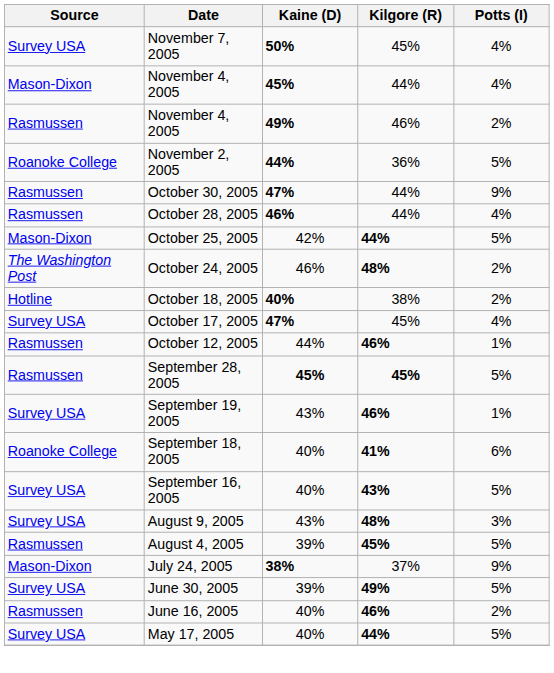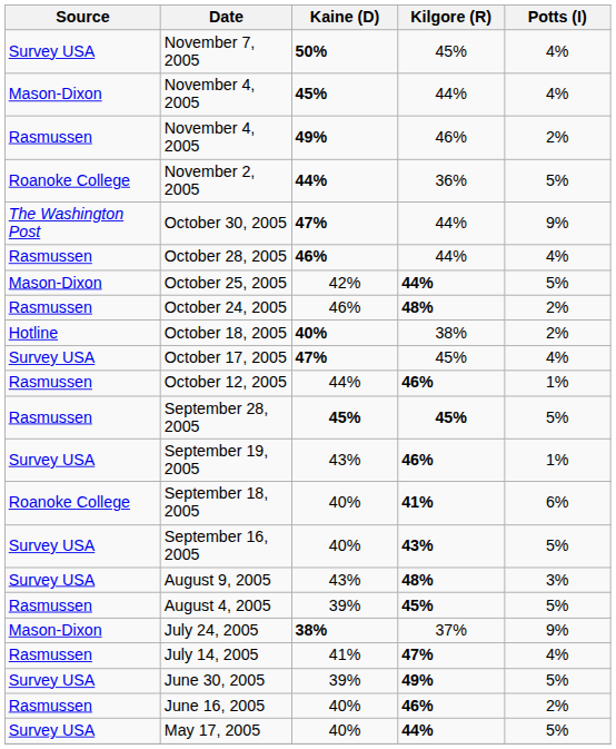October 30, 2005 | Source: Rasmussen -> The Washington Post
October 24, 2005 | Source: The Washington Post -> Rasmussen
+ row: Rasmussen | July 14, 2005 | 41% | 47% | 4%
